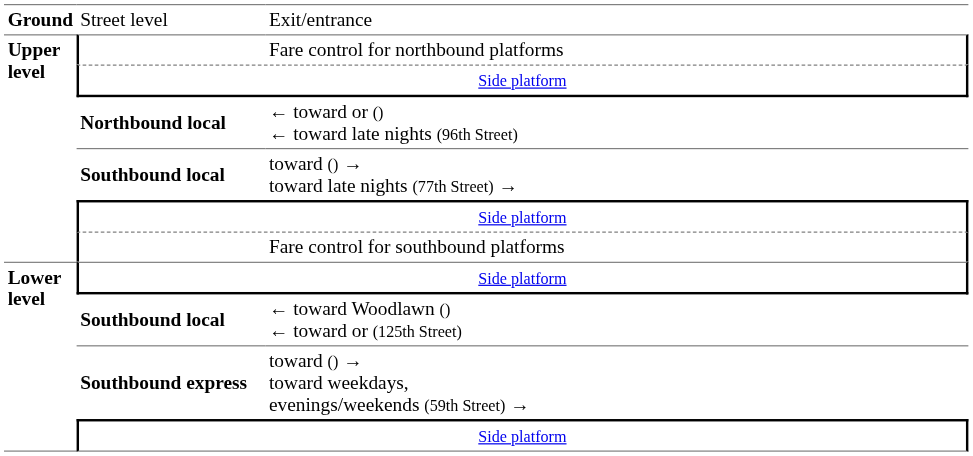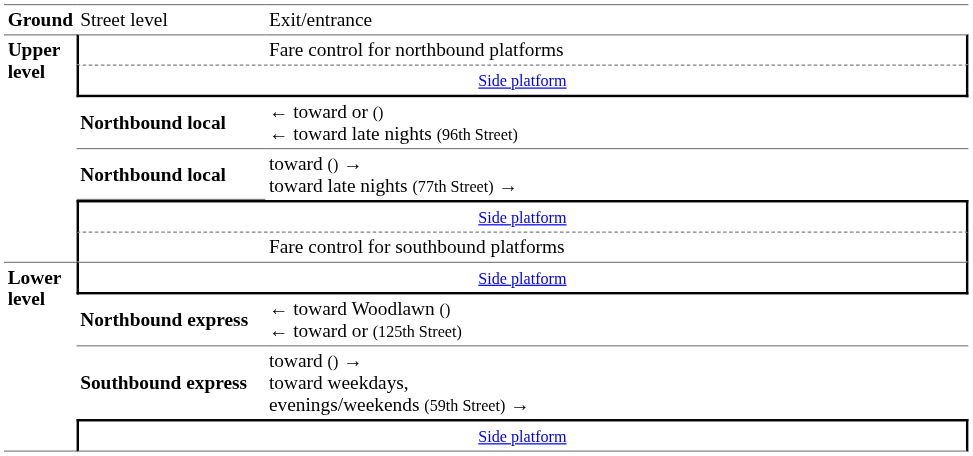toward () → toward late nights (77th Street) → | column 2: Southbound local -> Northbound local
← toward Woodlawn () ← toward or (125th Street) | column 2: Southbound local -> Northbound express
